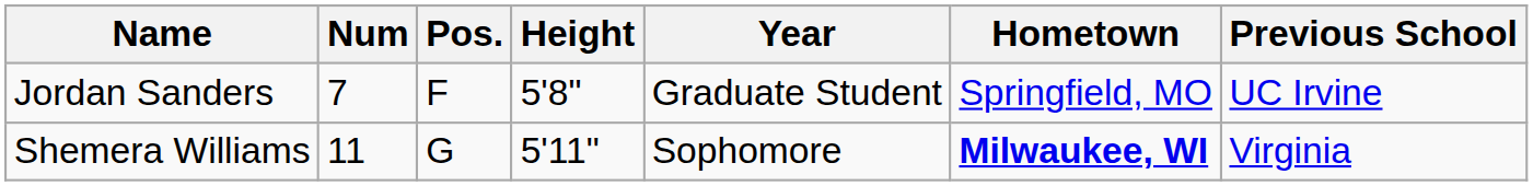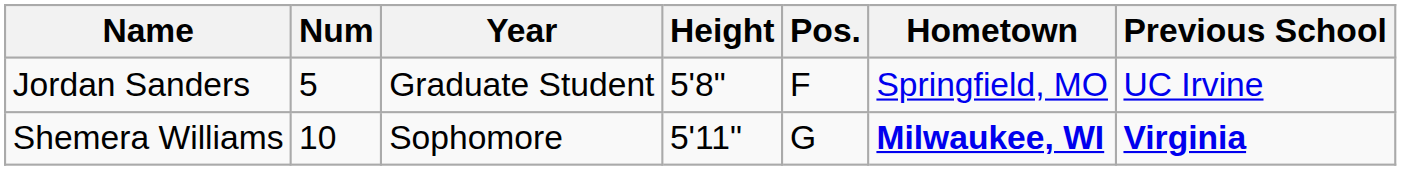columns swapped: Pos. <-> Year
Jordan Sanders | Num: 7 -> 5
Shemera Williams | Num: 11 -> 10
Shemera Williams | Previous School: normal -> bold
